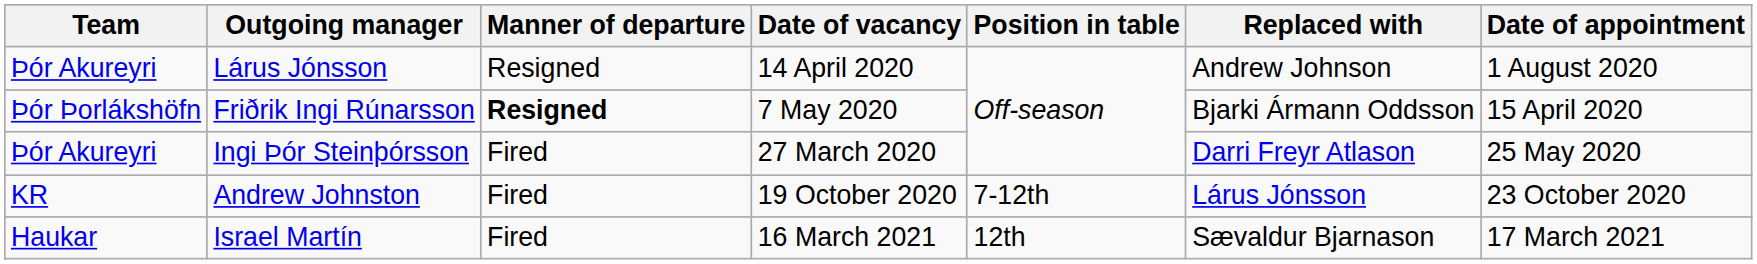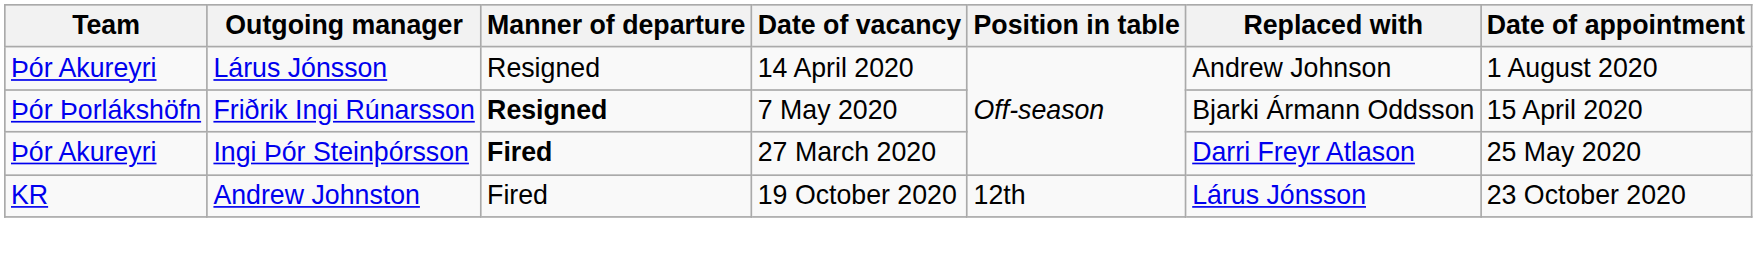Ingi Þór Steinþórsson | Manner of departure: normal -> bold
Andrew Johnston | Position in table: 7-12th -> 12th
- row: Haukar | Israel Martín | Fired | 16 March 2021 | 12th | Sævaldur Bjarnason | 17 March 2021
